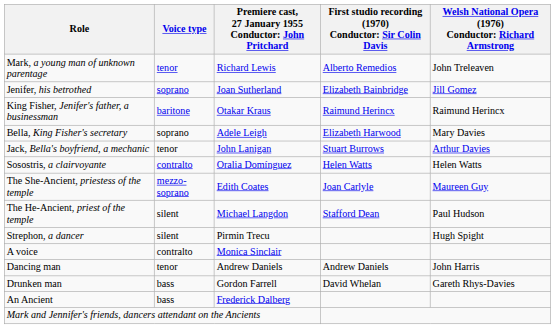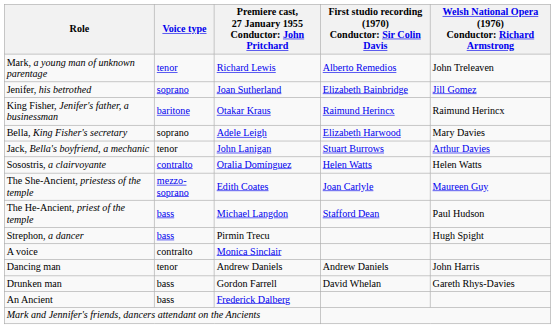The He-Ancient, priest of the temple | Voice type: silent -> bass
Strephon, a dancer | Voice type: silent -> bass
